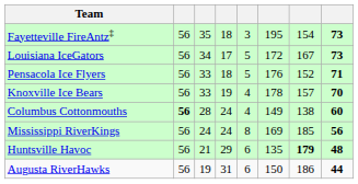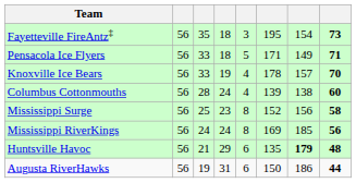- row: Louisiana IceGators | 56 | 34 | 17 | 5 | 172 | 167 | 73
Pensacola Ice Flyers | column 6: 176 -> 171
Pensacola Ice Flyers | column 7: 152 -> 149
Columbus Cottonmouths | column 2: bold -> normal
Columbus Cottonmouths | column 6: 149 -> 139
+ row: Mississippi Surge | 56 | 25 | 23 | 8 | 152 | 156 | 58
